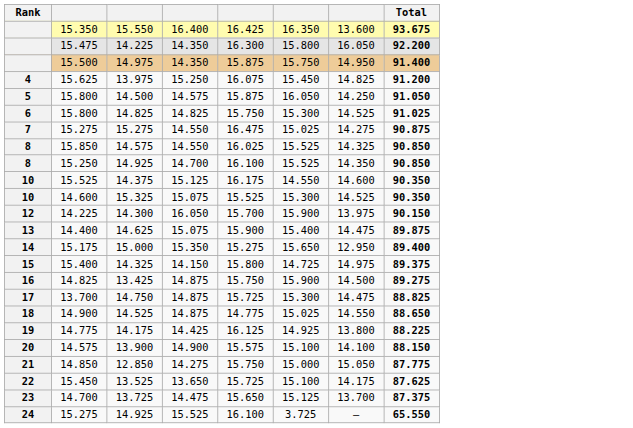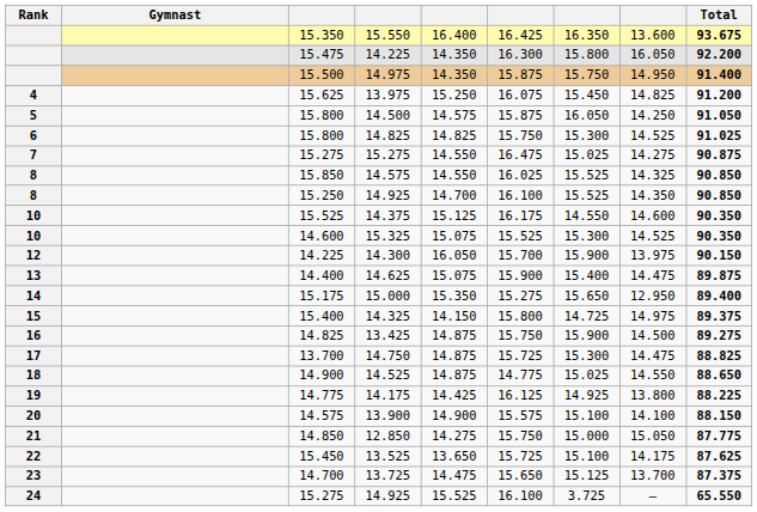+ column: Gymnast
